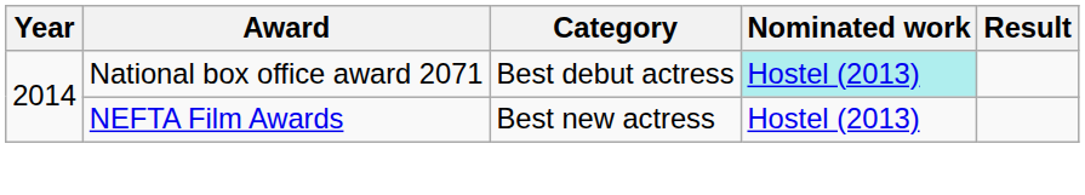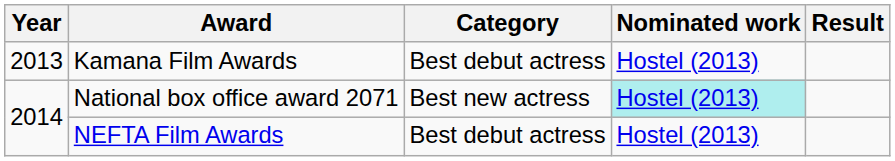+ row: 2013 | Kamana Film Awards | Best debut actress | Hostel (2013)
National box office award 2071 | Category: Best debut actress -> Best new actress
NEFTA Film Awards | Category: Best new actress -> Best debut actress
